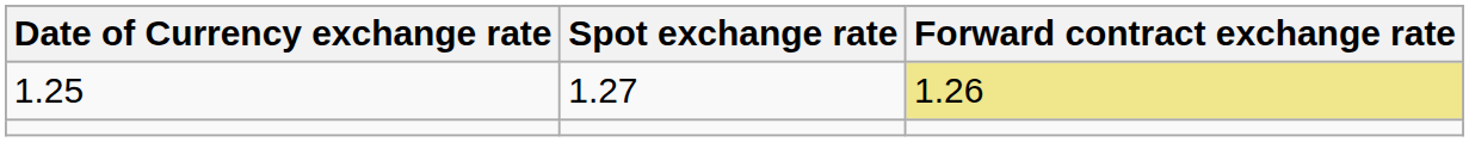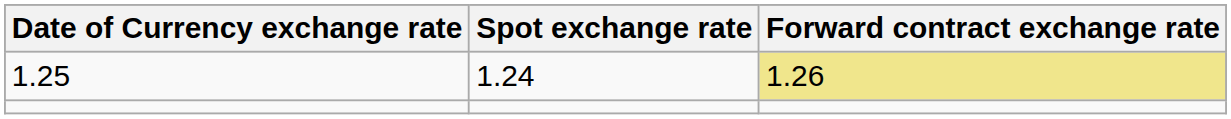1.25 | Spot exchange rate: 1.27 -> 1.24
